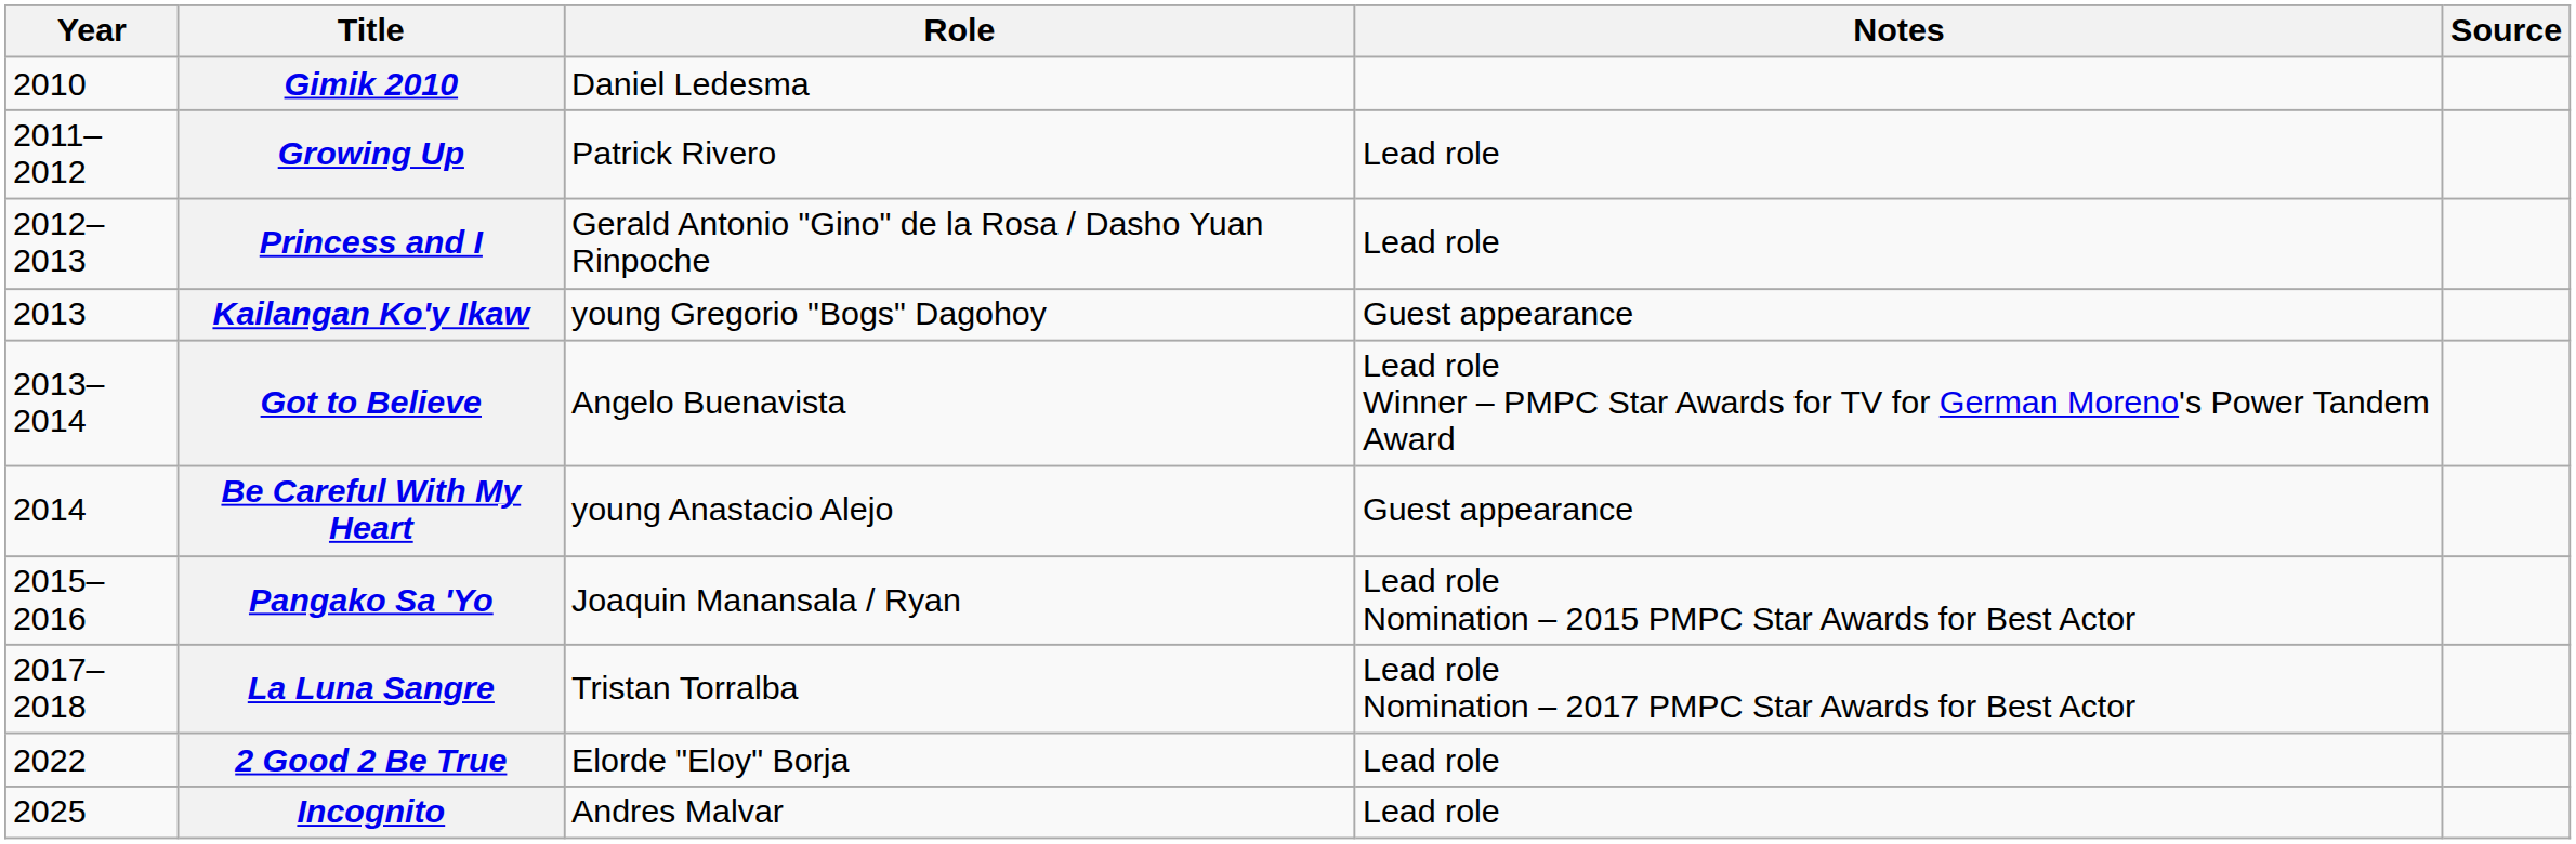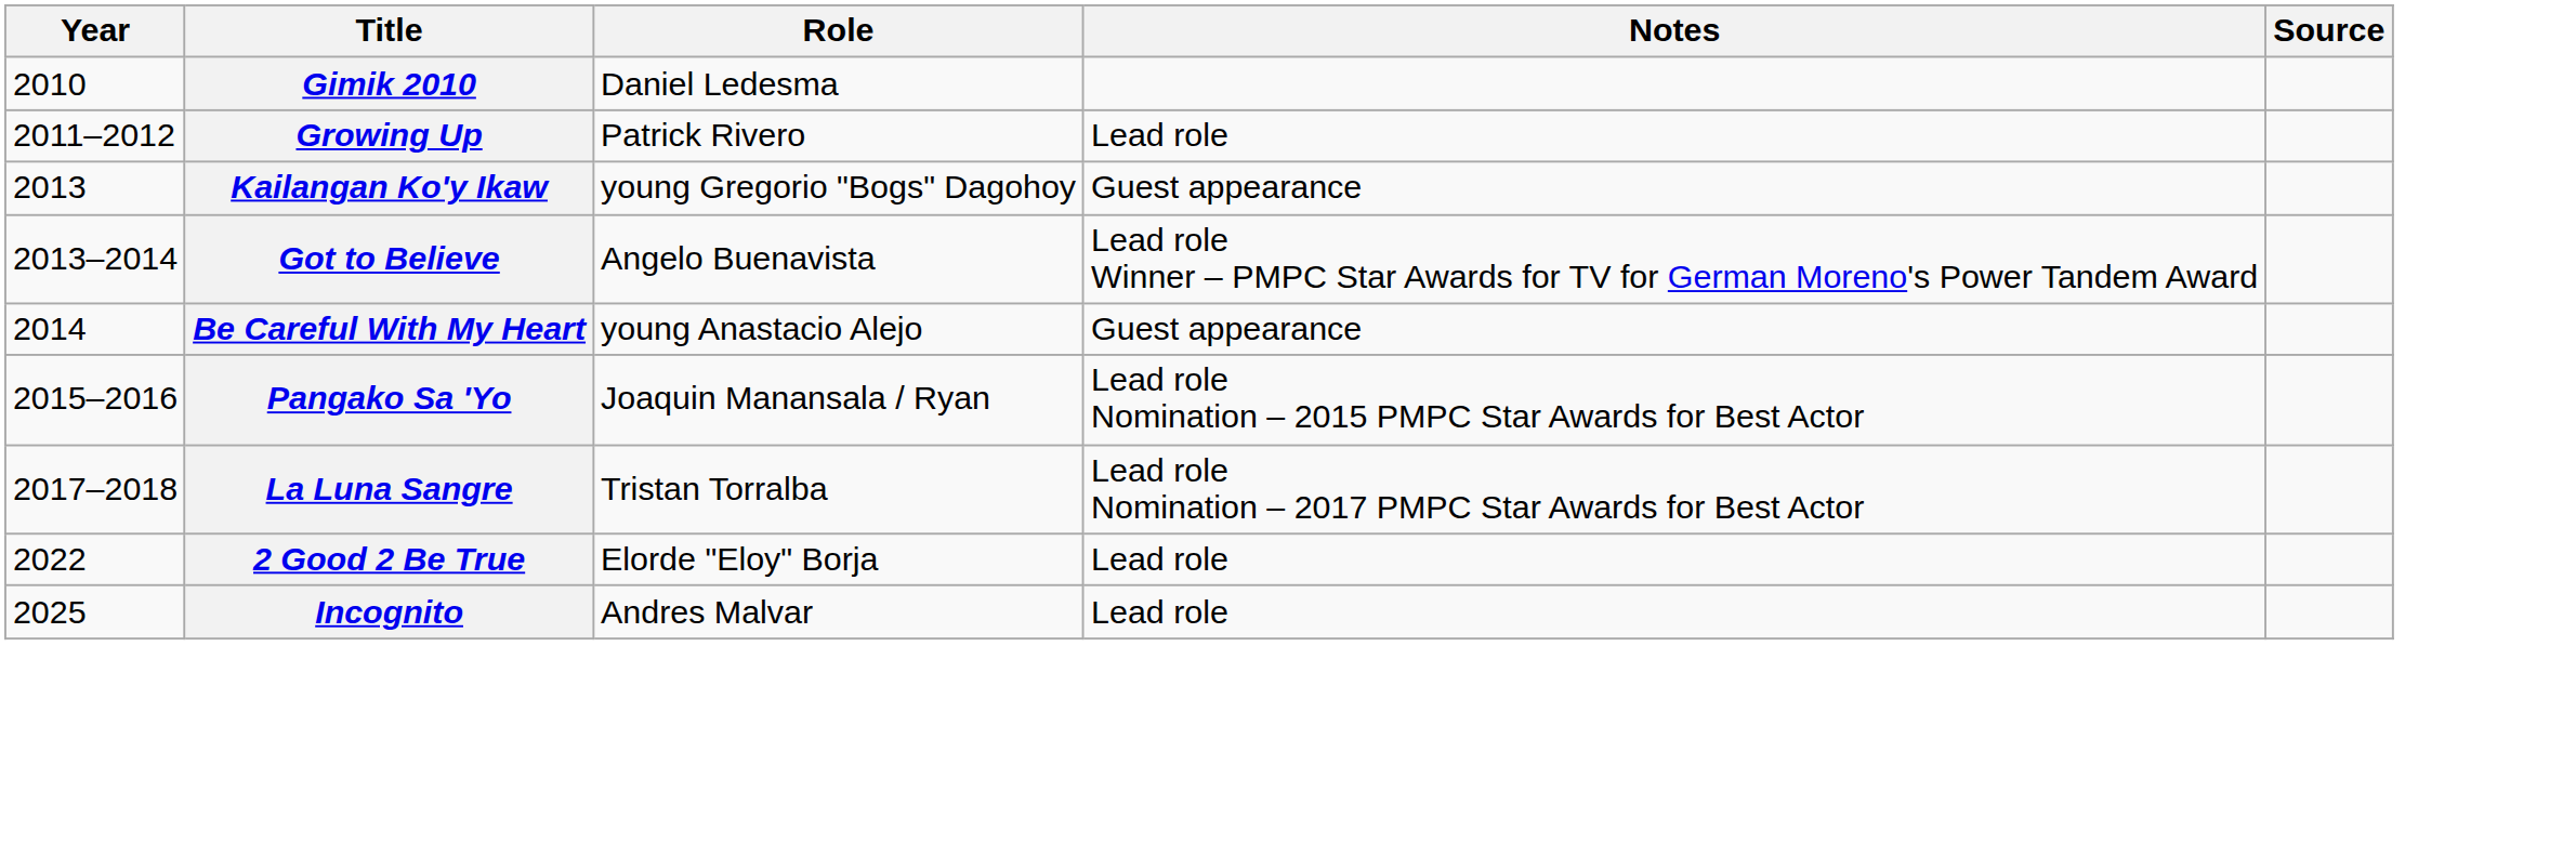- row: 2012–2013 | Princess and I | Gerald Antonio "Gino" de la Rosa / Dasho Yuan Rinpoche | Lead role
